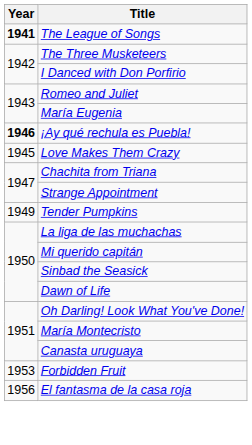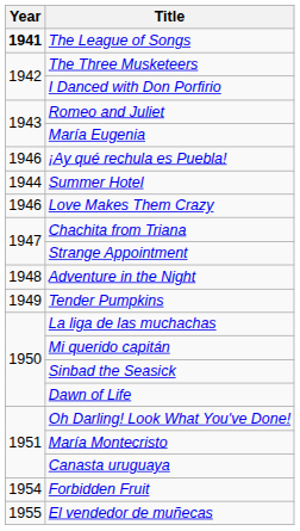¡Ay qué rechula es Puebla! | Year: bold -> normal
+ row: 1944 | Summer Hotel
Love Makes Them Crazy | Year: 1945 -> 1946
+ row: 1948 | Adventure in the Night
Forbidden Fruit | Year: 1953 -> 1954
+ row: 1955 | El vendedor de muñecas
- row: 1956 | El fantasma de la casa roja
